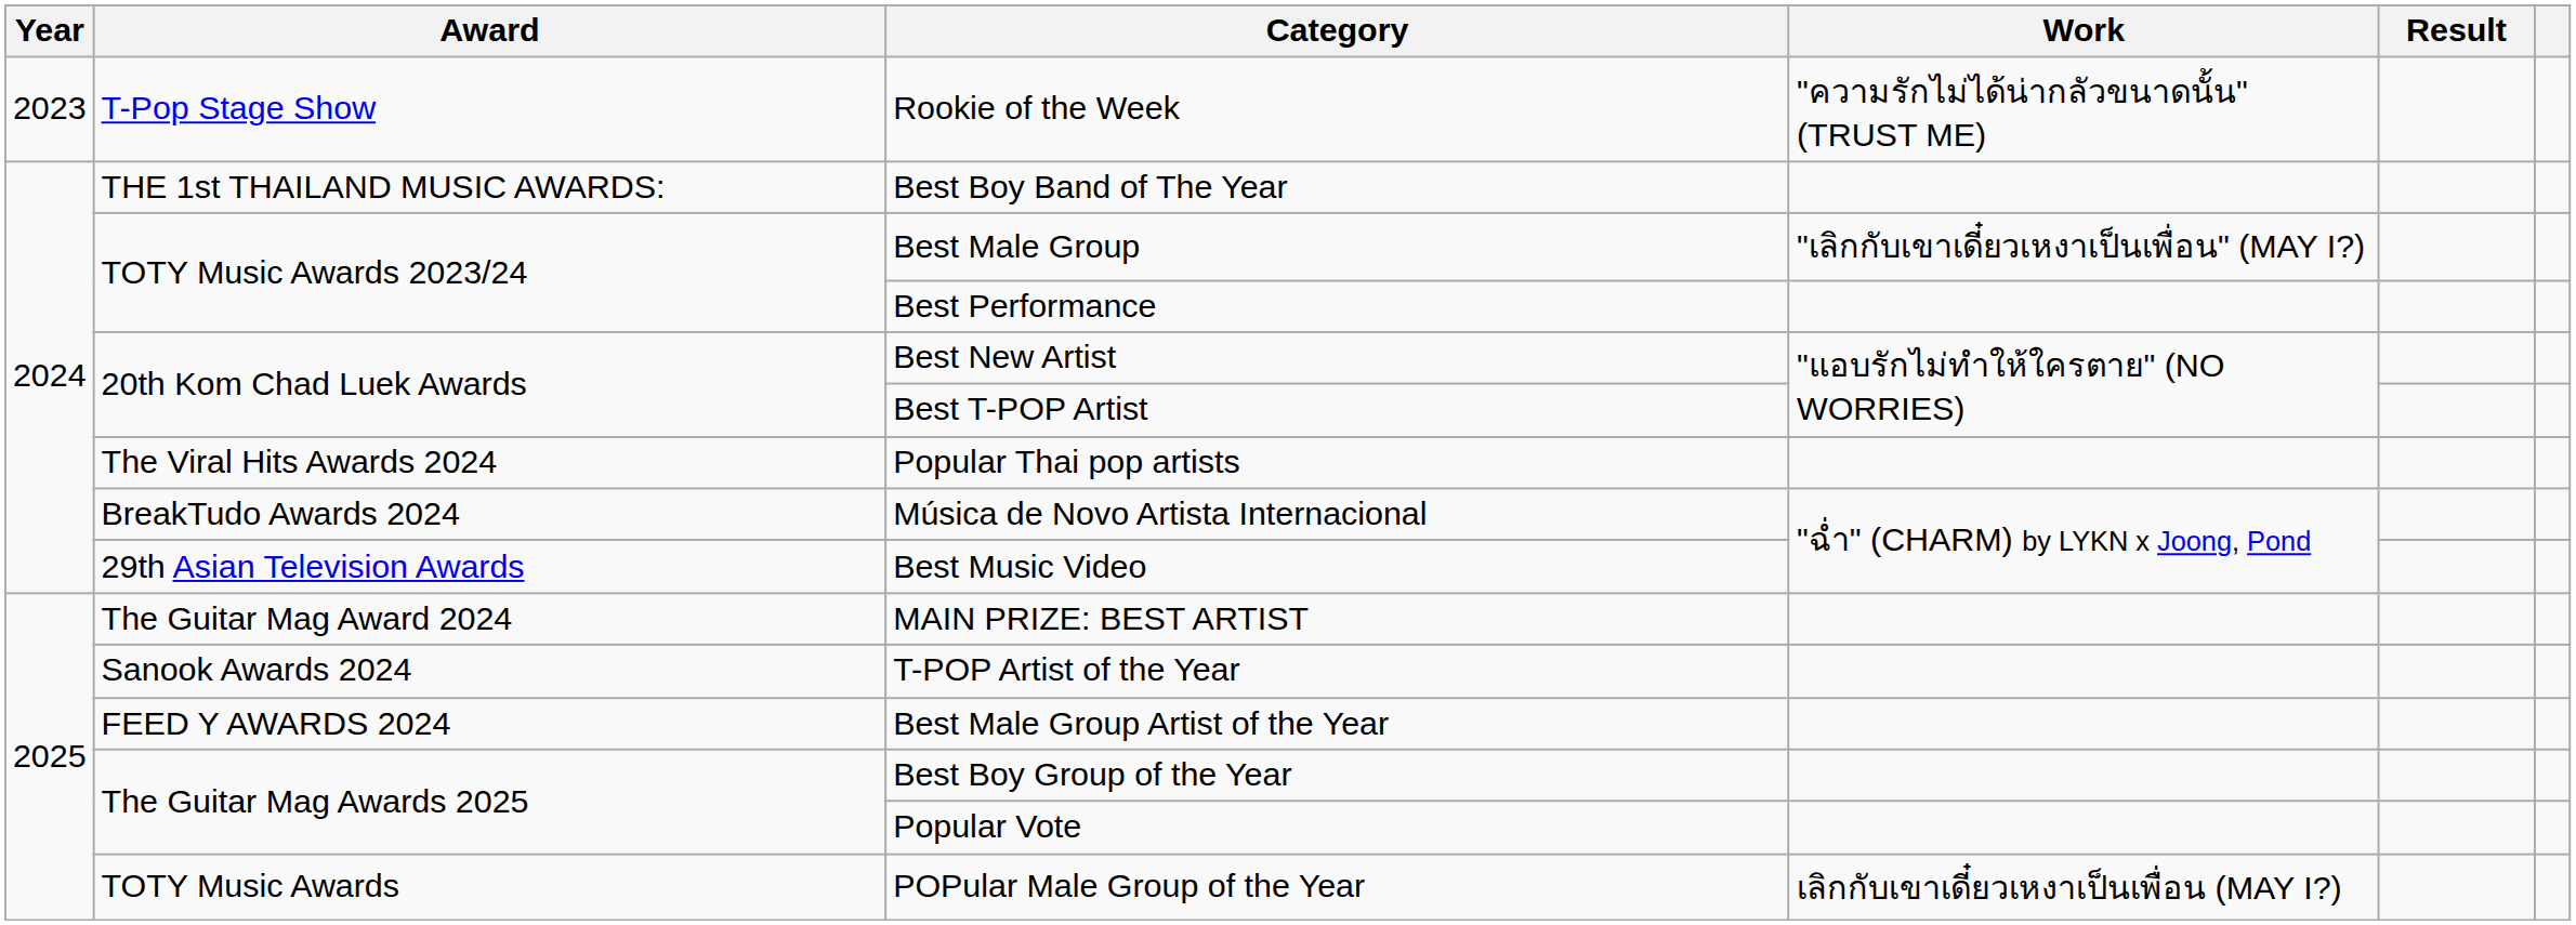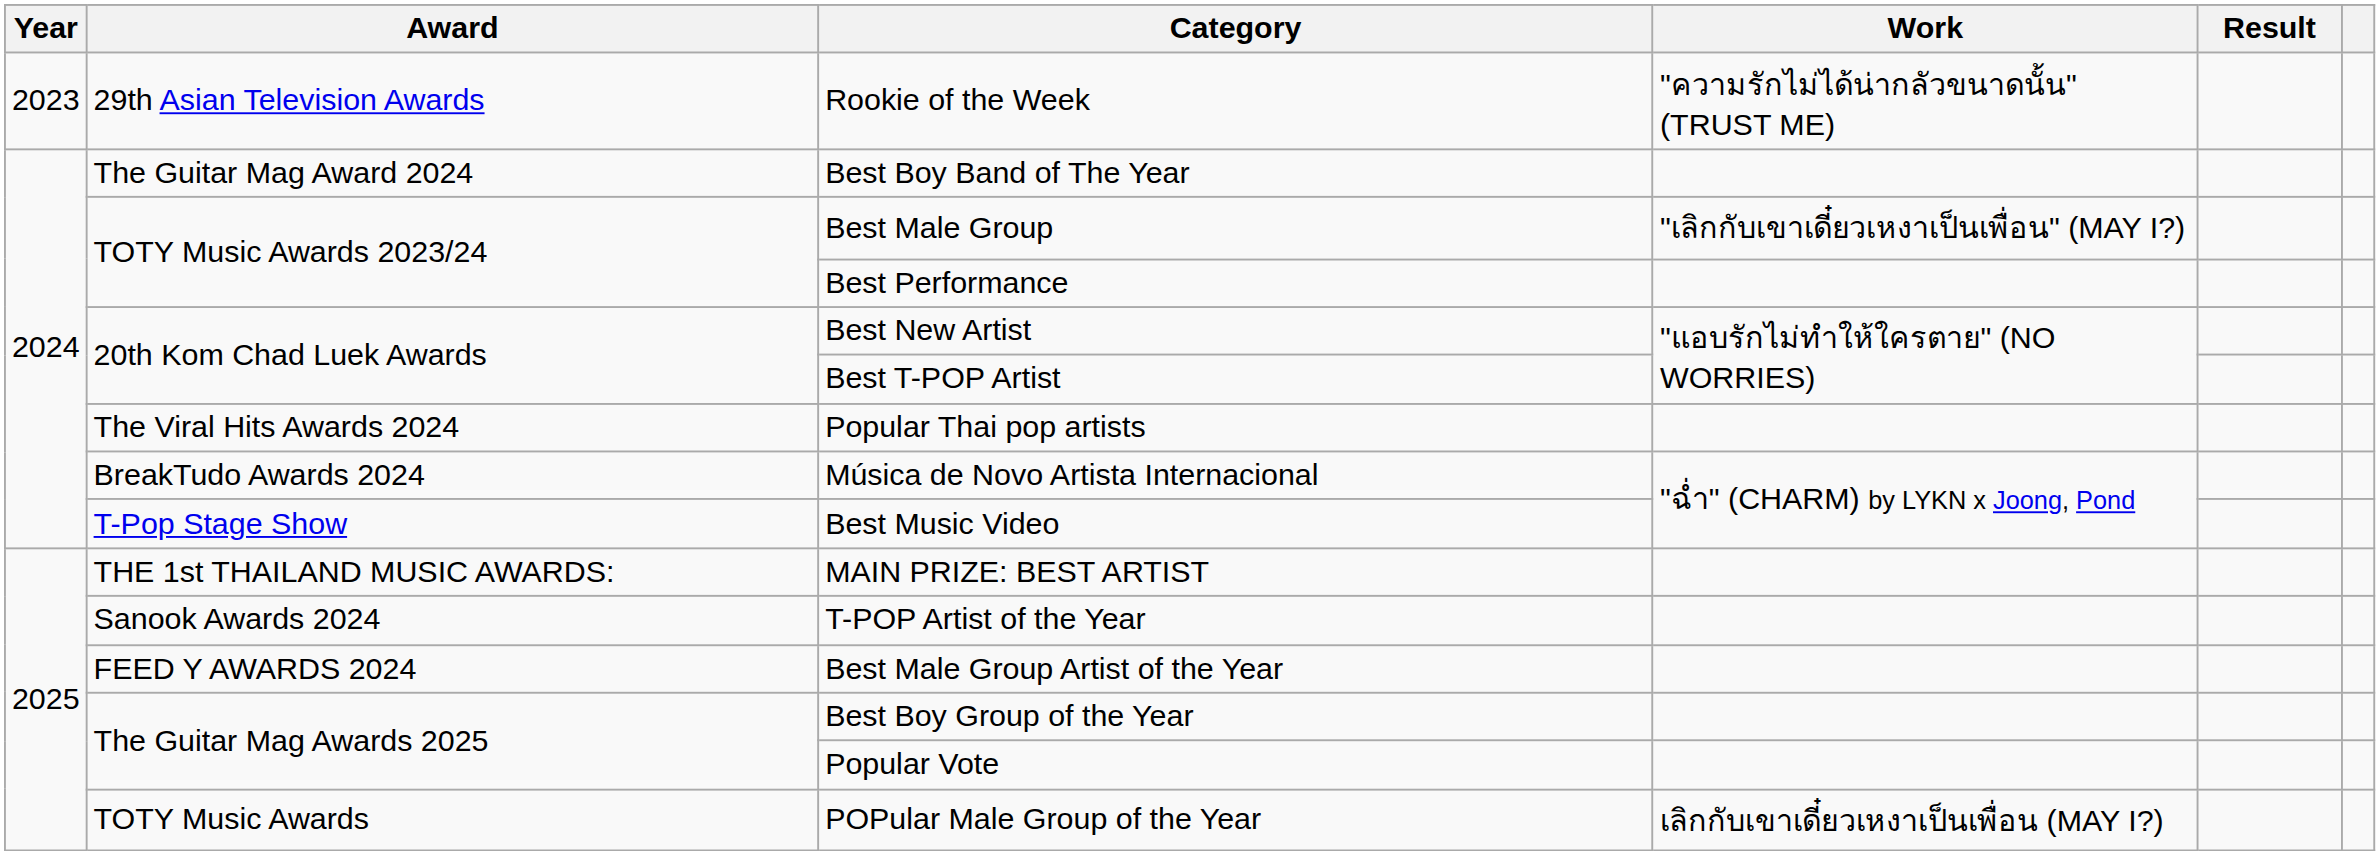Rookie of the Week | Award: T-Pop Stage Show -> 29th Asian Television Awards
Best Boy Band of The Year | Award: THE 1st THAILAND MUSIC AWARDS: -> The Guitar Mag Award 2024
Best Music Video | Award: 29th Asian Television Awards -> T-Pop Stage Show
MAIN PRIZE: BEST ARTIST | Award: The Guitar Mag Award 2024 -> THE 1st THAILAND MUSIC AWARDS:
